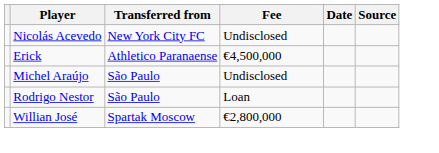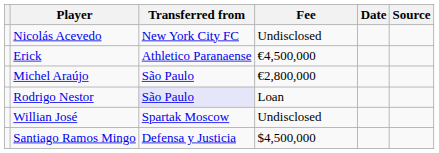Michel Araújo | Fee: Undisclosed -> €2,800,000
Rodrigo Nestor | Transferred from: no background -> lavender background
Willian José | Fee: €2,800,000 -> Undisclosed
+ row: Santiago Ramos Mingo | Defensa y Justicia | $4,500,000
